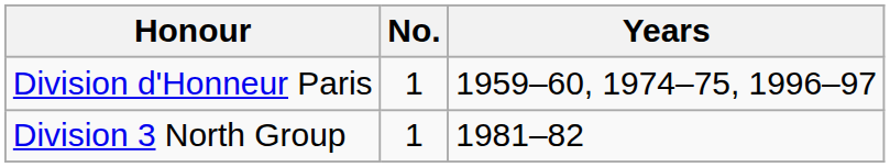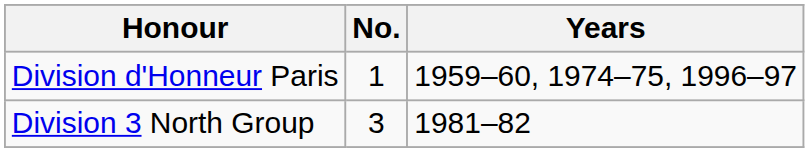Division 3 North Group | No.: 1 -> 3
